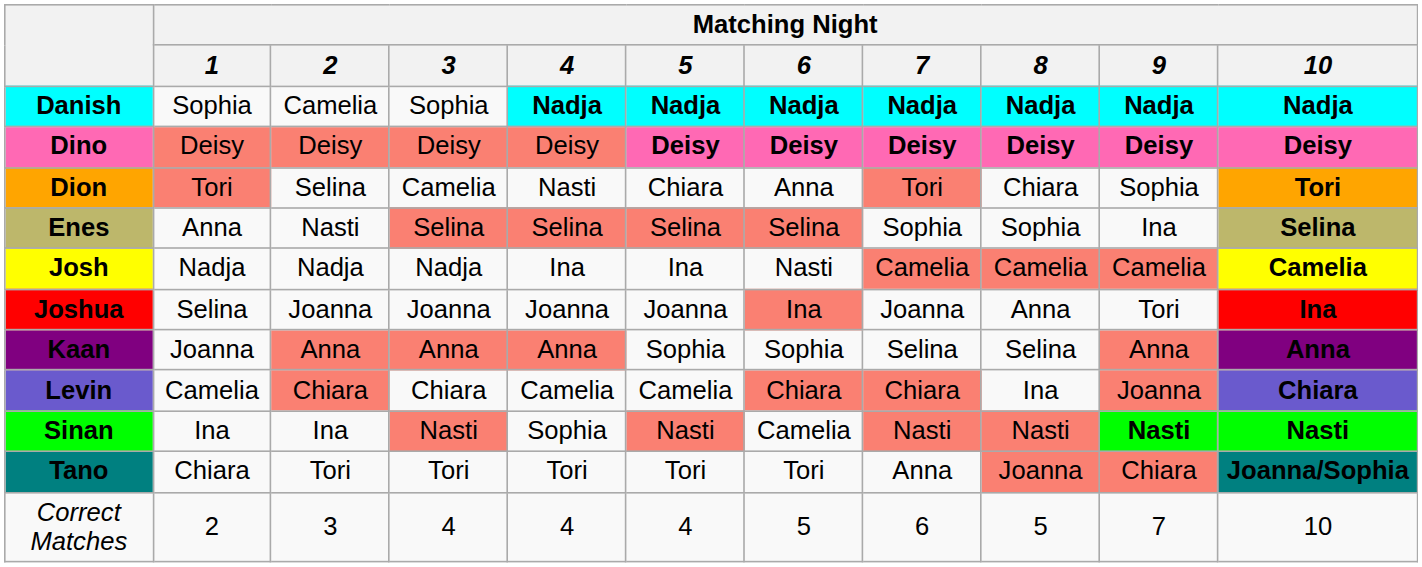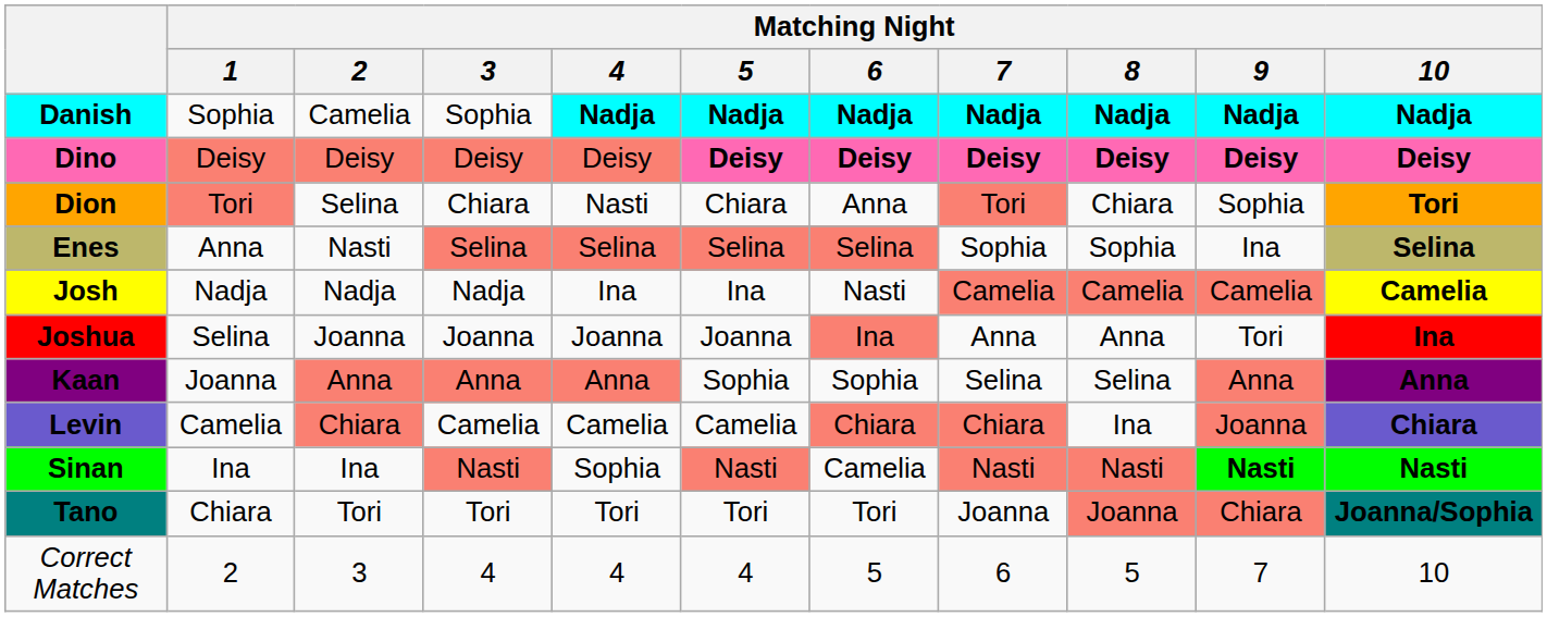Dion | Matching Night / 3: Camelia -> Chiara
Joshua | Matching Night / 7: Joanna -> Anna
Levin | Matching Night / 3: Chiara -> Camelia
Tano | Matching Night / 7: Anna -> Joanna
